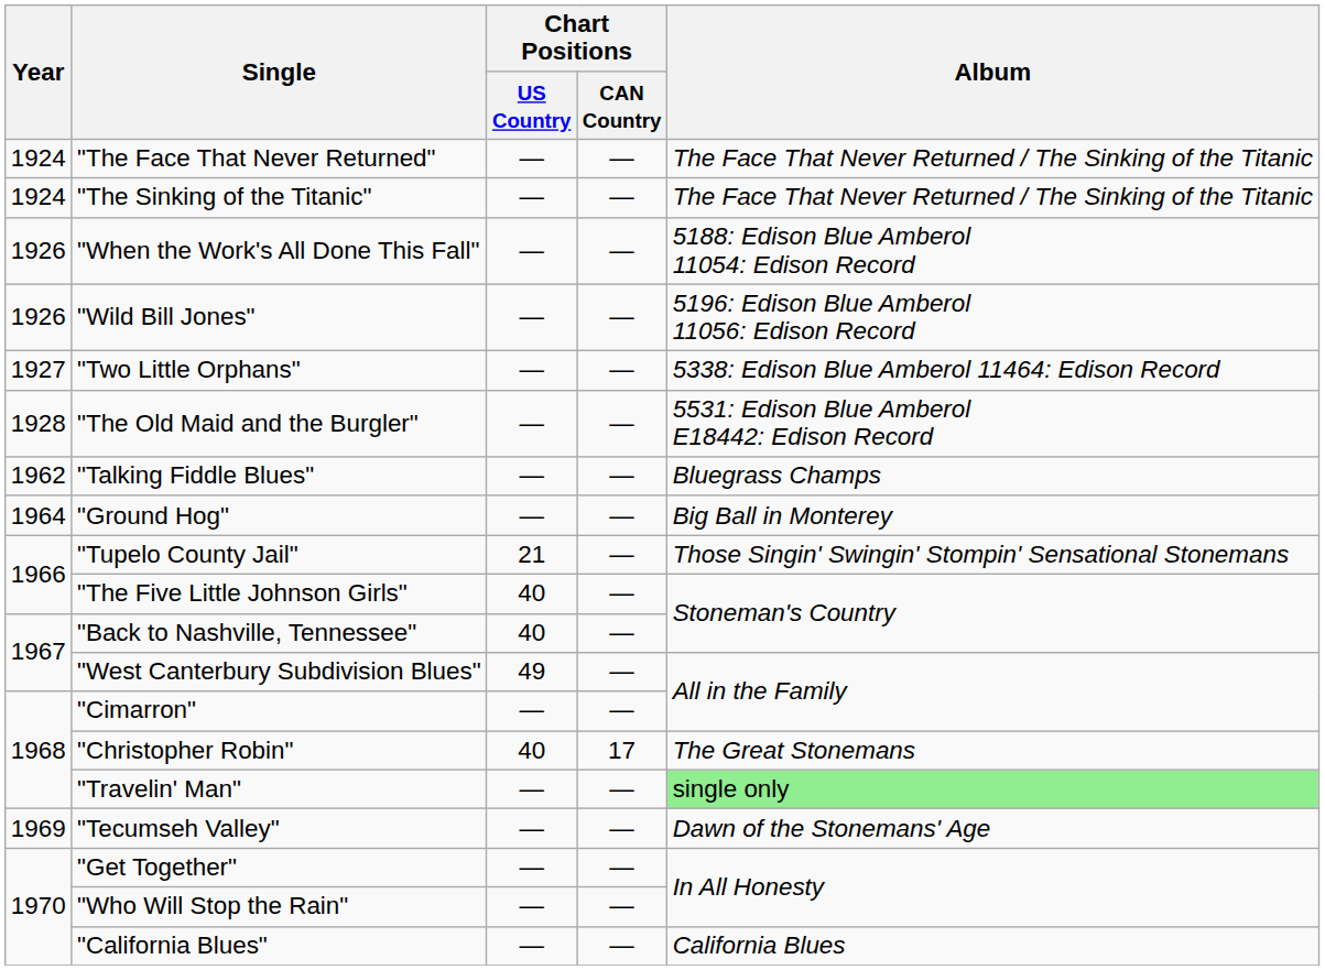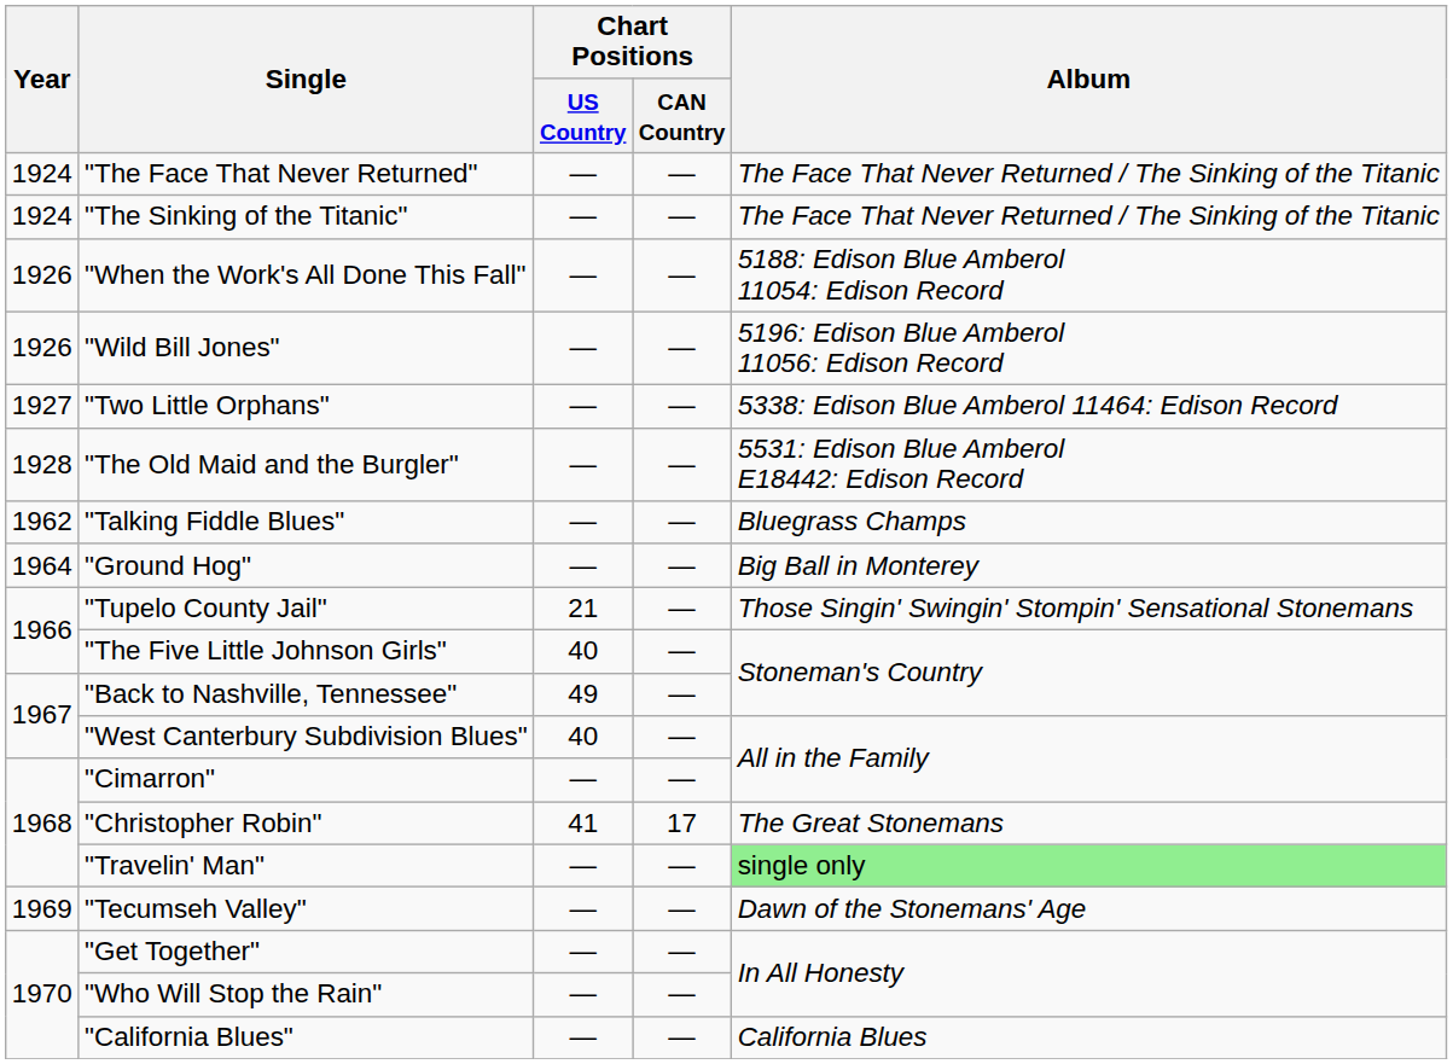"Back to Nashville, Tennessee" | Chart Positions / US Country: 40 -> 49
"West Canterbury Subdivision Blues" | Chart Positions / US Country: 49 -> 40
"Christopher Robin" | Chart Positions / US Country: 40 -> 41
